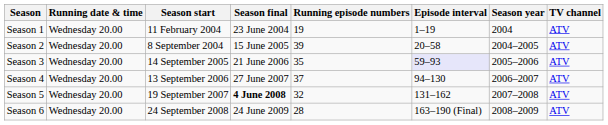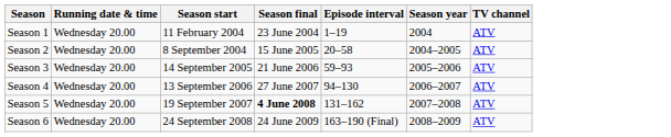- column: Running episode numbers | 19 | 39 | 35 | 37 | 32 | 28
Season 3 | Episode interval: lavender background -> no background
